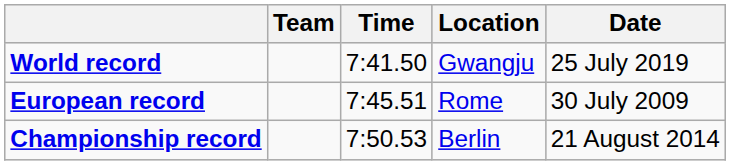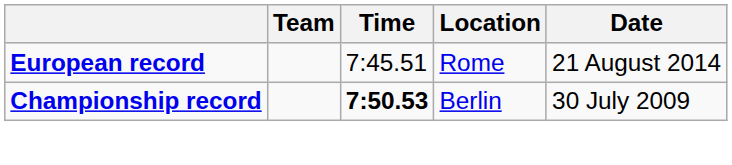- row: World record | 7:41.50 | Gwangju | 25 July 2019
European record | Date: 30 July 2009 -> 21 August 2014
Championship record | Time: normal -> bold
Championship record | Date: 21 August 2014 -> 30 July 2009
